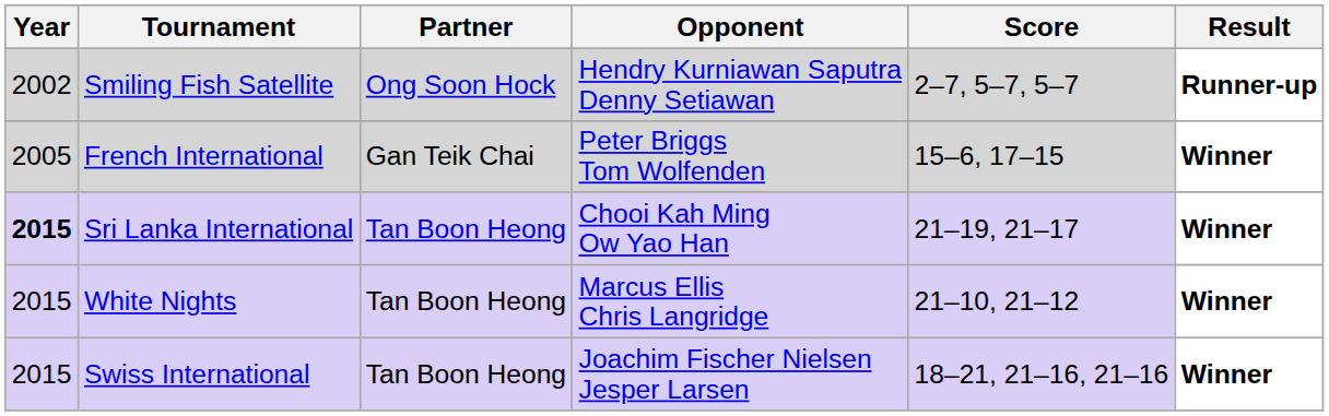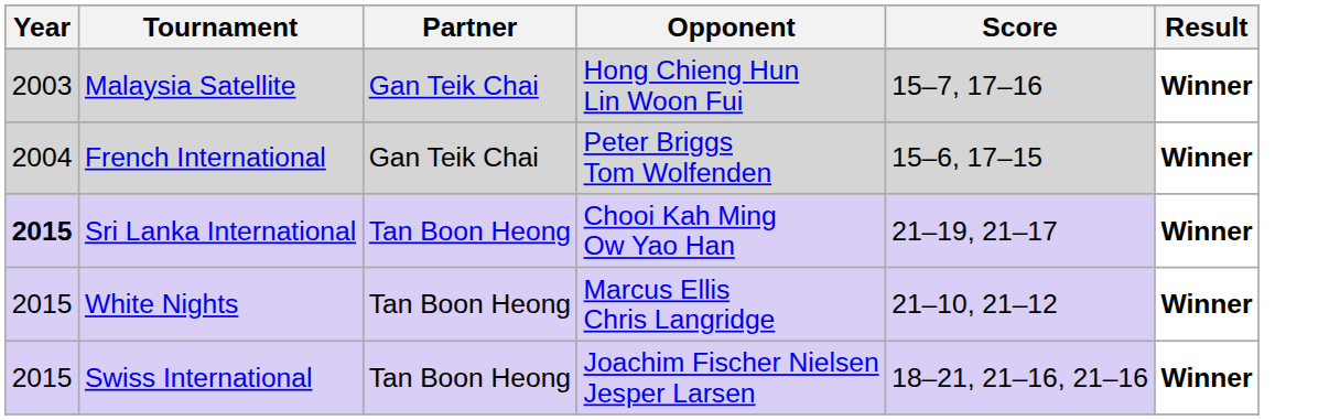- row: 2002 | Smiling Fish Satellite | Ong Soon Hock | Hendry Kurniawan Saputra Denny Setiawan | 2–7, 5–7, 5–7 | Runner-up
+ row: 2003 | Malaysia Satellite | Gan Teik Chai | Hong Chieng Hun Lin Woon Fui | 15–7, 17–16 | Winner
French International | Year: 2005 -> 2004
